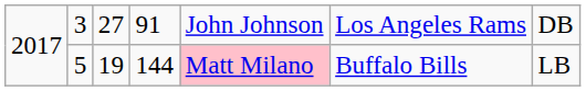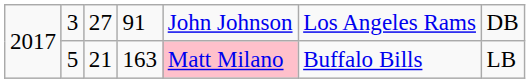2017 / 5 | column 3: 19 -> 21
2017 / 5 | column 4: 144 -> 163
